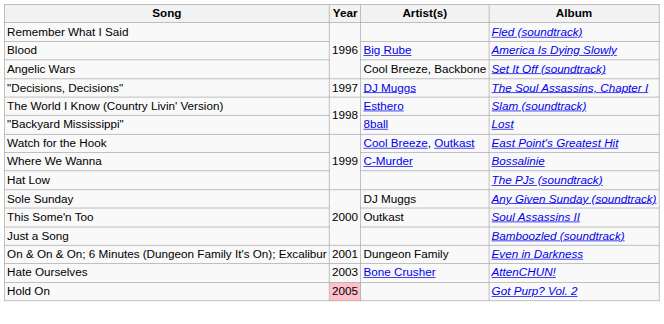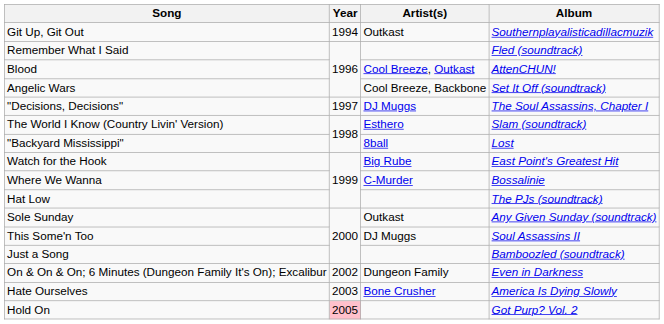+ row: Git Up, Git Out | 1994 | Outkast | Southernplayalisticadillacmuzik
Blood | Artist(s): Big Rube -> Cool Breeze, Outkast
Blood | Album: America Is Dying Slowly -> AttenCHUN!
Watch for the Hook | Artist(s): Cool Breeze, Outkast -> Big Rube
Sole Sunday | Artist(s): DJ Muggs -> Outkast
This Some'n Too | Artist(s): Outkast -> DJ Muggs
On & On & On; 6 Minutes (Dungeon Family It's On); Excalibur | Year: 2001 -> 2002
Hate Ourselves | Album: AttenCHUN! -> America Is Dying Slowly
